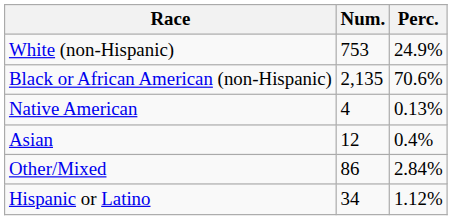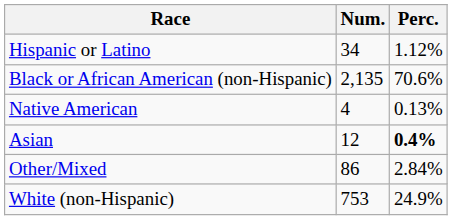rows swapped: White (non-Hispanic) <-> Hispanic or Latino
Asian | Perc.: normal -> bold
